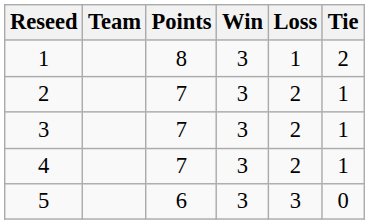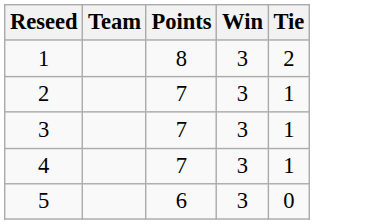- column: Loss | 1 | 2 | 2 | 2 | 3
